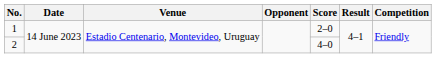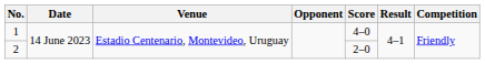1 | Score: 2–0 -> 4–0
2 | Score: 4–0 -> 2–0
